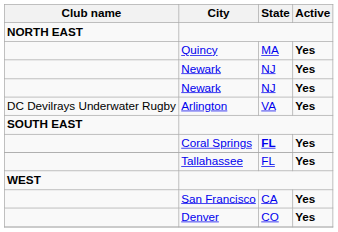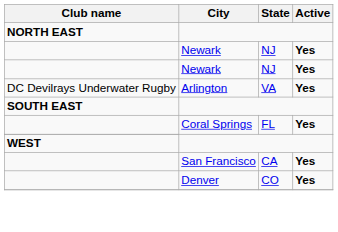- row: Quincy | MA | Yes
Coral Springs | State: bold -> normal
- row: Tallahassee | FL | Yes
